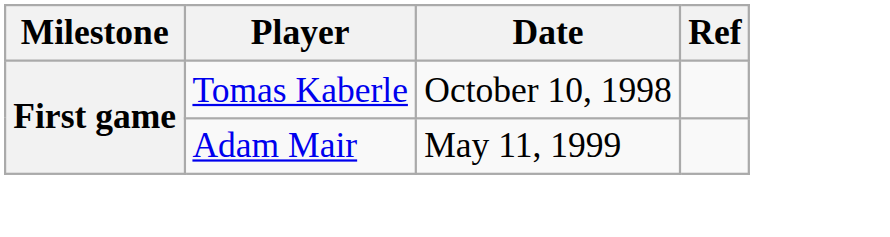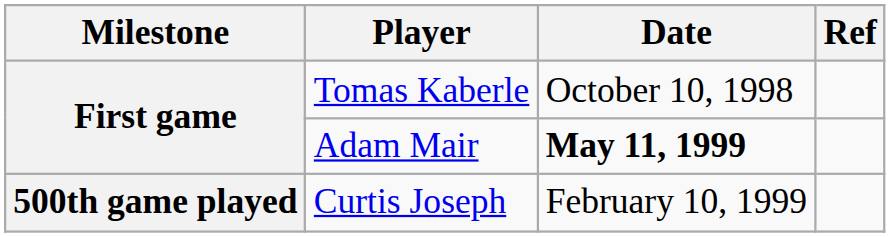Adam Mair | Date: normal -> bold
+ row: 500th game played | Curtis Joseph | February 10, 1999
